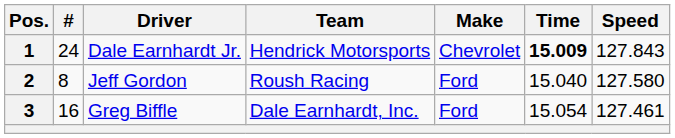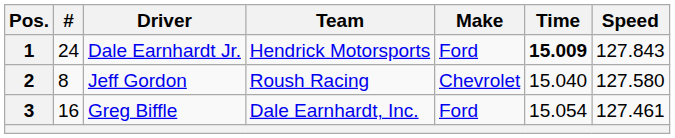1 | Make: Chevrolet -> Ford
2 | Make: Ford -> Chevrolet
